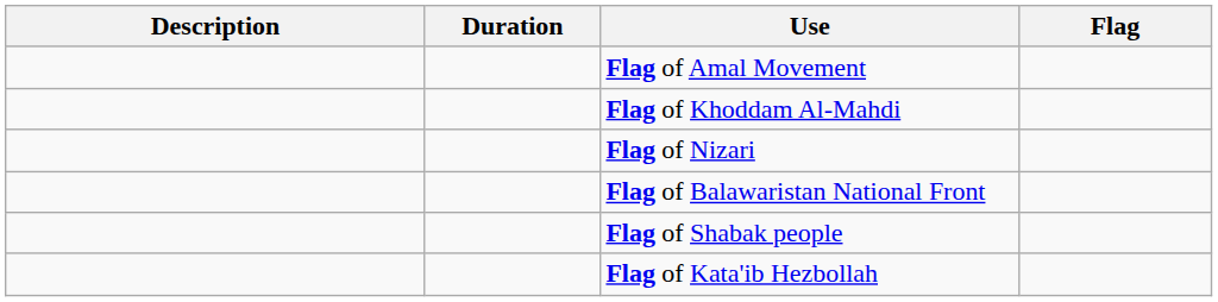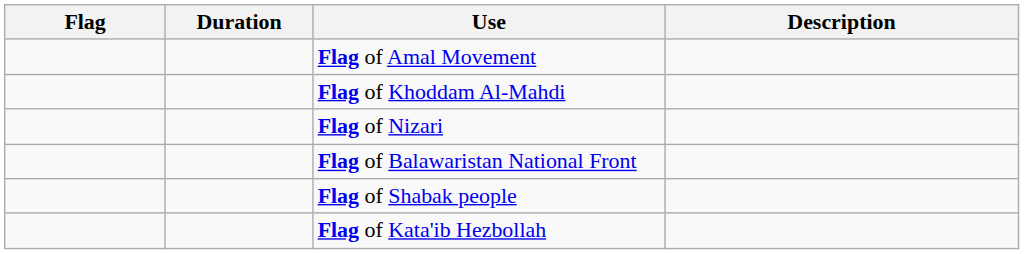columns swapped: Flag <-> Description
